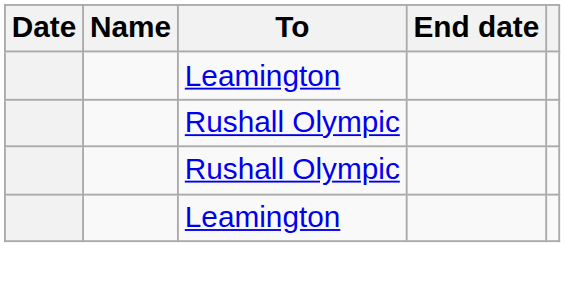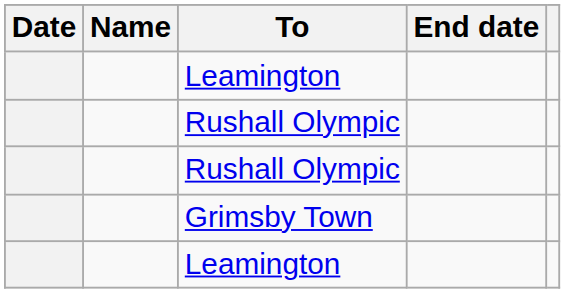+ row: Grimsby Town
